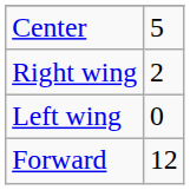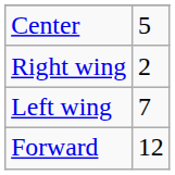Left wing | column 2: 0 -> 7
